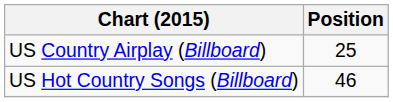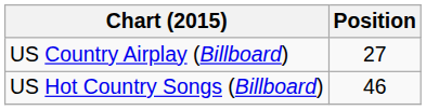US Country Airplay (Billboard) | Position: 25 -> 27
